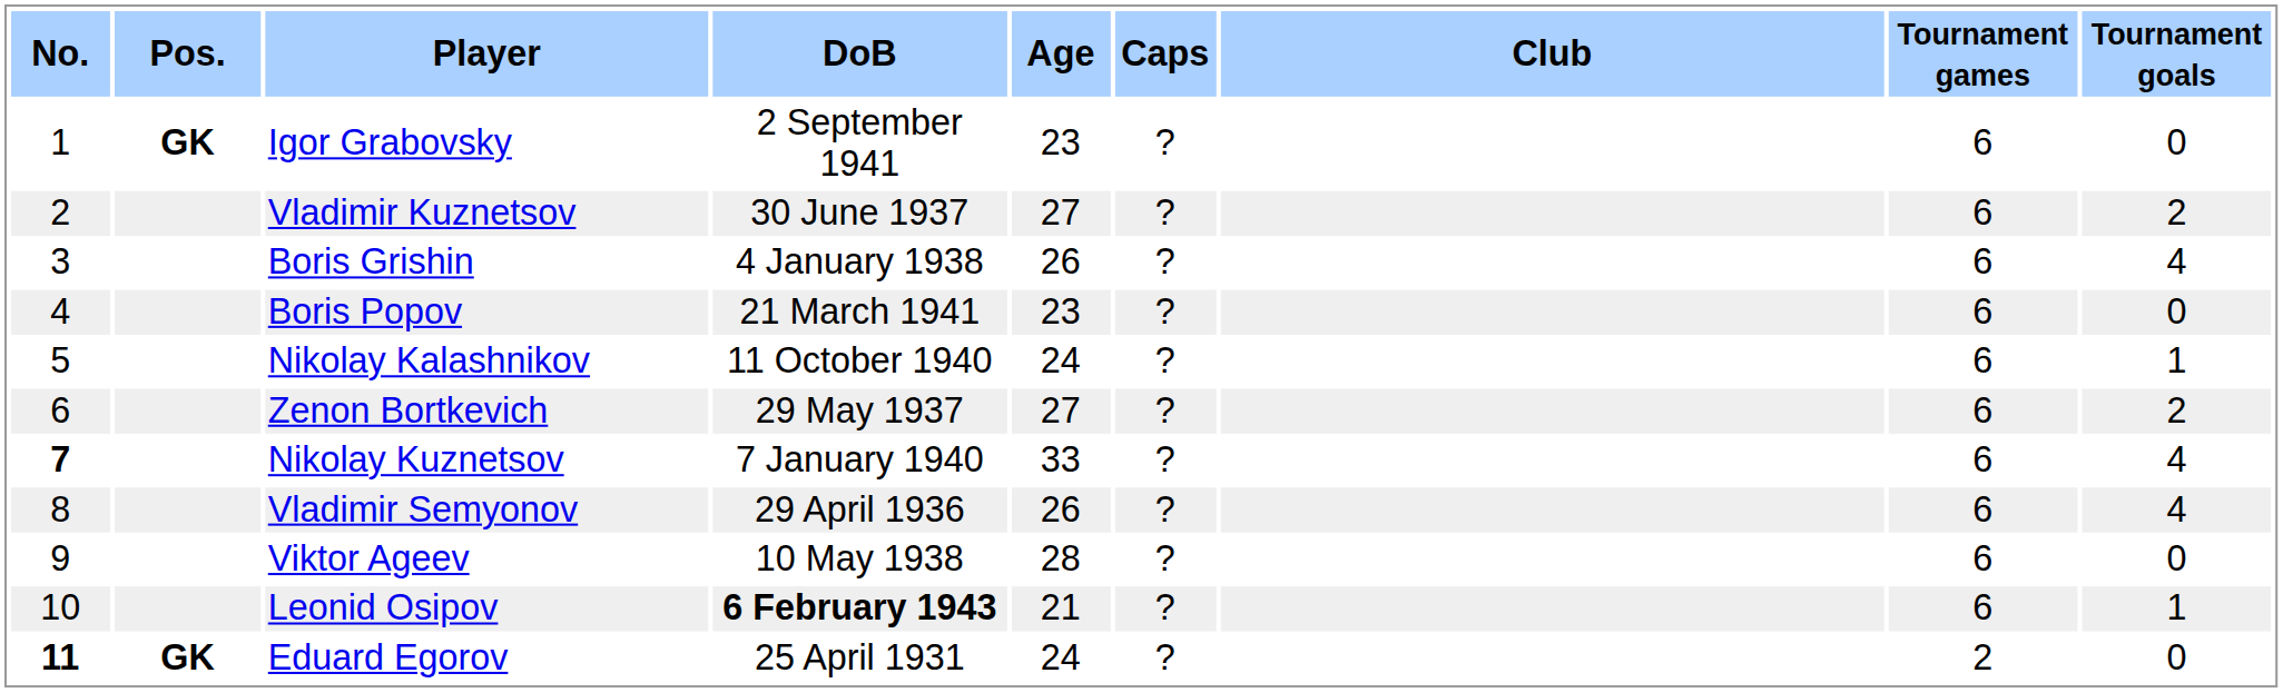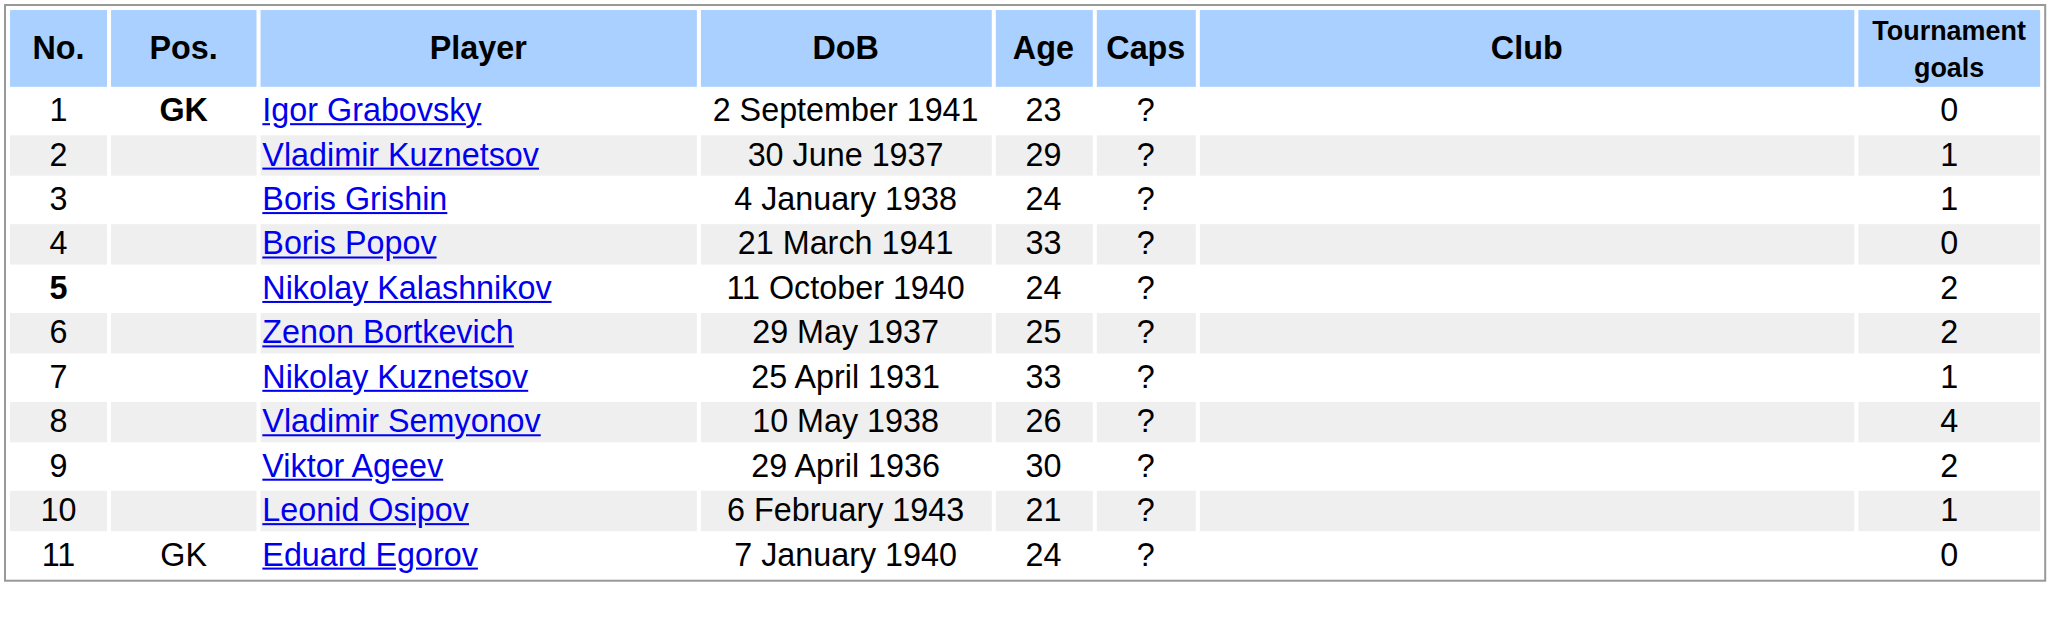- column: Tournament games | 6 | 6 | 6 | 6 | 6 | 6 | 6 | 6 | 6 | 6 | 2
Vladimir Kuznetsov | Age: 27 -> 29
Vladimir Kuznetsov | Tournament goals: 2 -> 1
Boris Grishin | Age: 26 -> 24
Boris Grishin | Tournament goals: 4 -> 1
Boris Popov | Age: 23 -> 33
Nikolay Kalashnikov | No.: normal -> bold
Nikolay Kalashnikov | Tournament goals: 1 -> 2
Zenon Bortkevich | Age: 27 -> 25
Nikolay Kuznetsov | No.: bold -> normal
Nikolay Kuznetsov | DoB: 7 January 1940 -> 25 April 1931
Nikolay Kuznetsov | Tournament goals: 4 -> 1
Vladimir Semyonov | DoB: 29 April 1936 -> 10 May 1938
Viktor Ageev | DoB: 10 May 1938 -> 29 April 1936
Viktor Ageev | Age: 28 -> 30
Viktor Ageev | Tournament goals: 0 -> 2
Leonid Osipov | DoB: bold -> normal
Eduard Egorov | No.: bold -> normal
Eduard Egorov | Pos.: bold -> normal
Eduard Egorov | DoB: 25 April 1931 -> 7 January 1940
